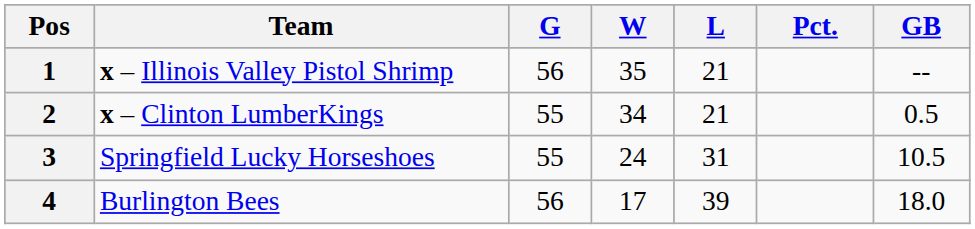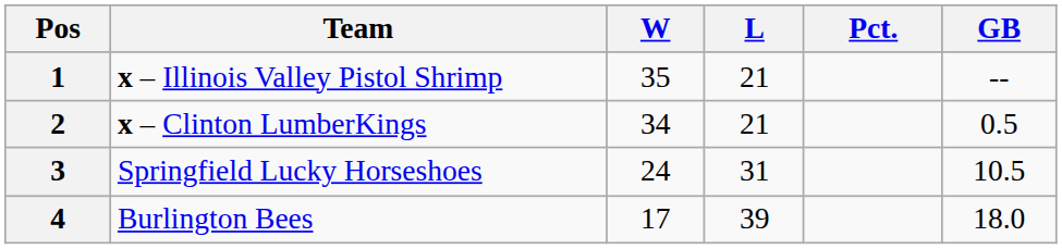- column: G | 56 | 55 | 55 | 56
